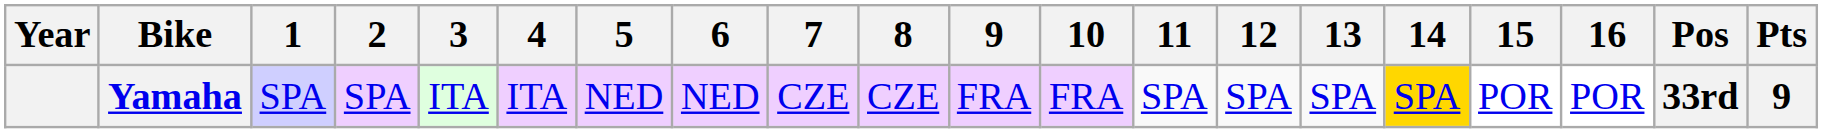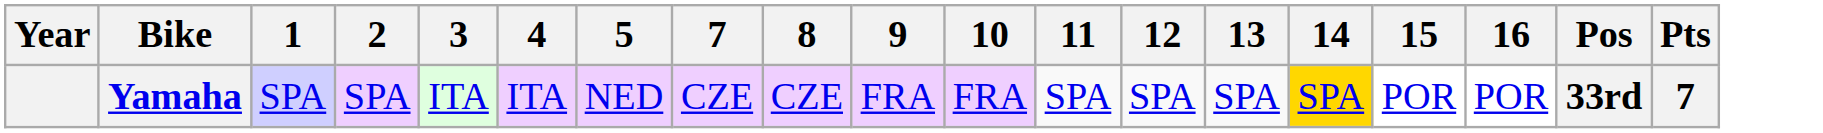- column: 6 | NED
Yamaha | Pts: 9 -> 7
